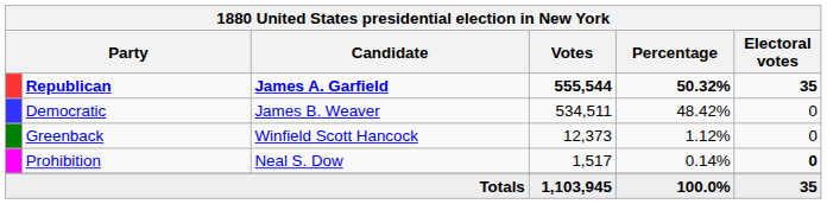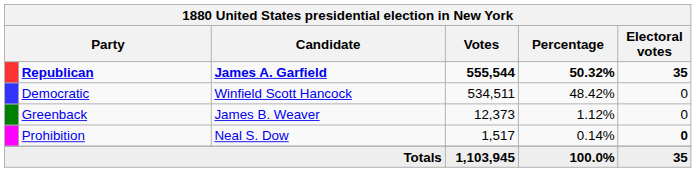Democratic | Candidate: James B. Weaver -> Winfield Scott Hancock
Greenback | Candidate: Winfield Scott Hancock -> James B. Weaver
